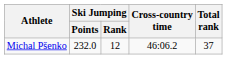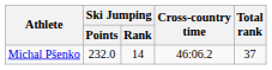Michal Pšenko | Ski Jumping / Rank: 12 -> 14
